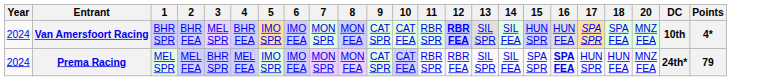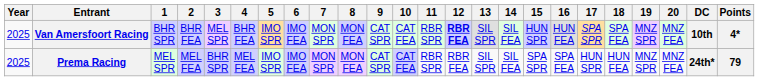+ column: 19 | MNZ SPR | MNZ SPR
Van Amersfoort Racing | Year: 2024 -> 2025
Prema Racing | Year: 2024 -> 2025
Prema Racing | 16: bold -> normal
